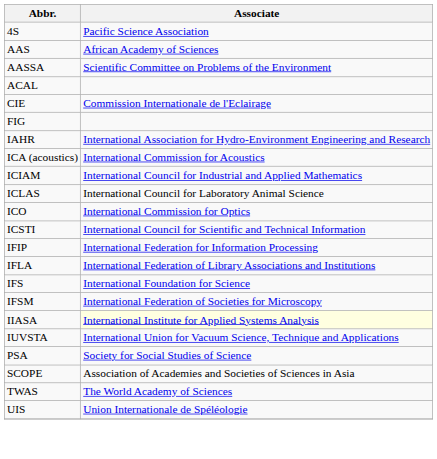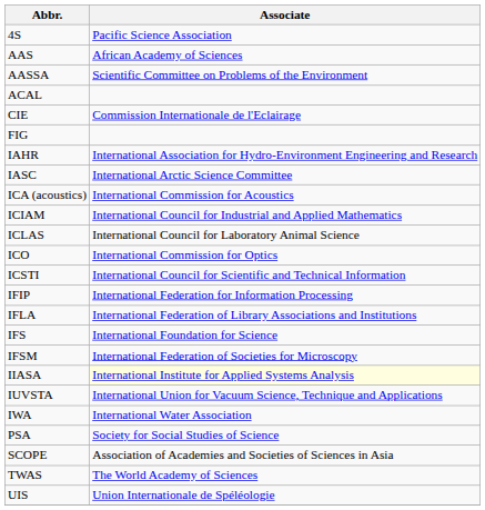+ row: IASC | International Arctic Science Committee
+ row: IWA | International Water Association
